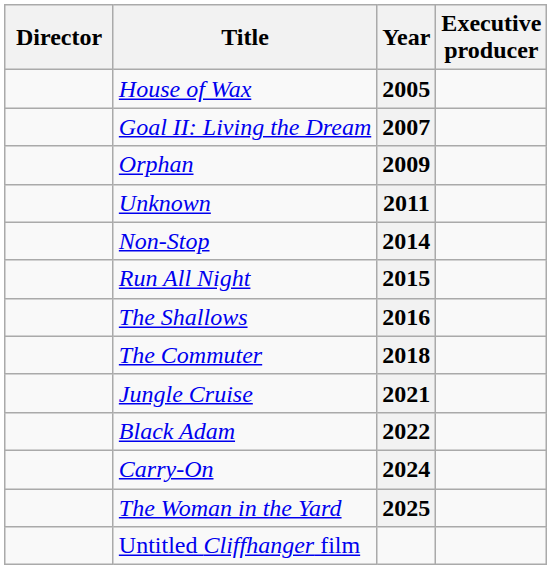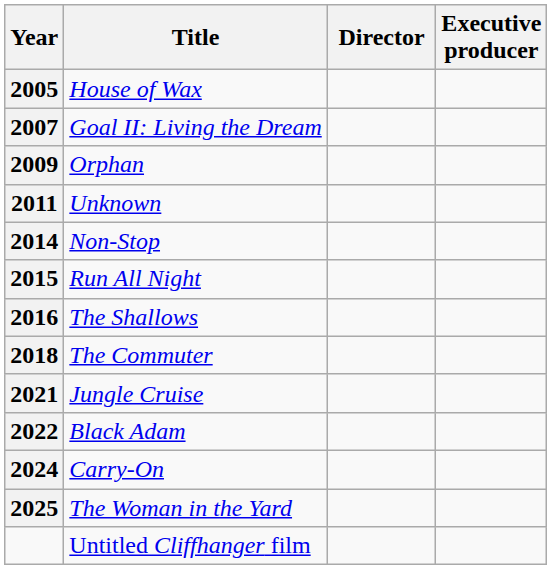columns swapped: Year <-> Director
